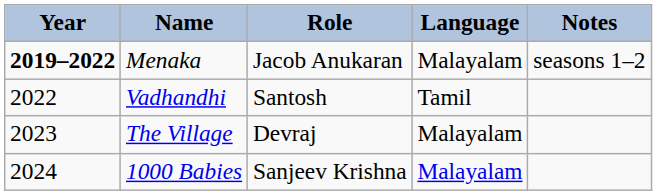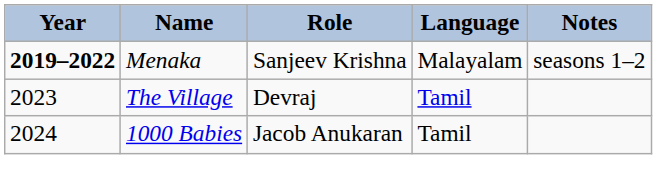Menaka | Role: Jacob Anukaran -> Sanjeev Krishna
- row: 2022 | Vadhandhi | Santosh | Tamil
The Village | Language: Malayalam -> Tamil
1000 Babies | Role: Sanjeev Krishna -> Jacob Anukaran
1000 Babies | Language: Malayalam -> Tamil
